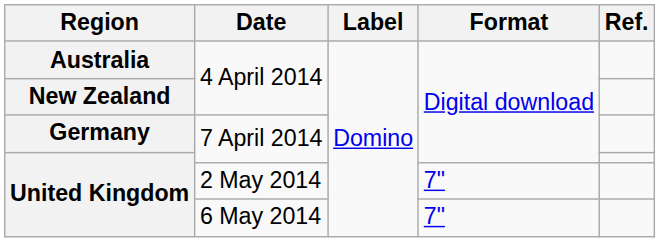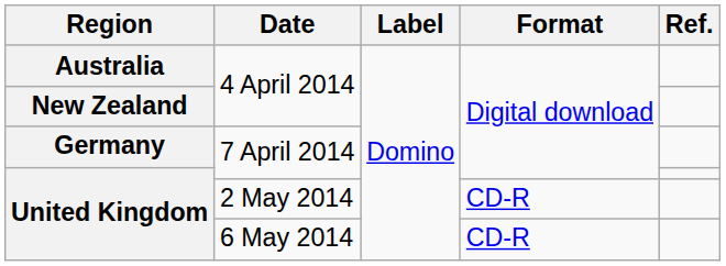United Kingdom / 2 May 2014 | Format: 7" -> CD-R
United Kingdom / 6 May 2014 | Format: 7" -> CD-R
